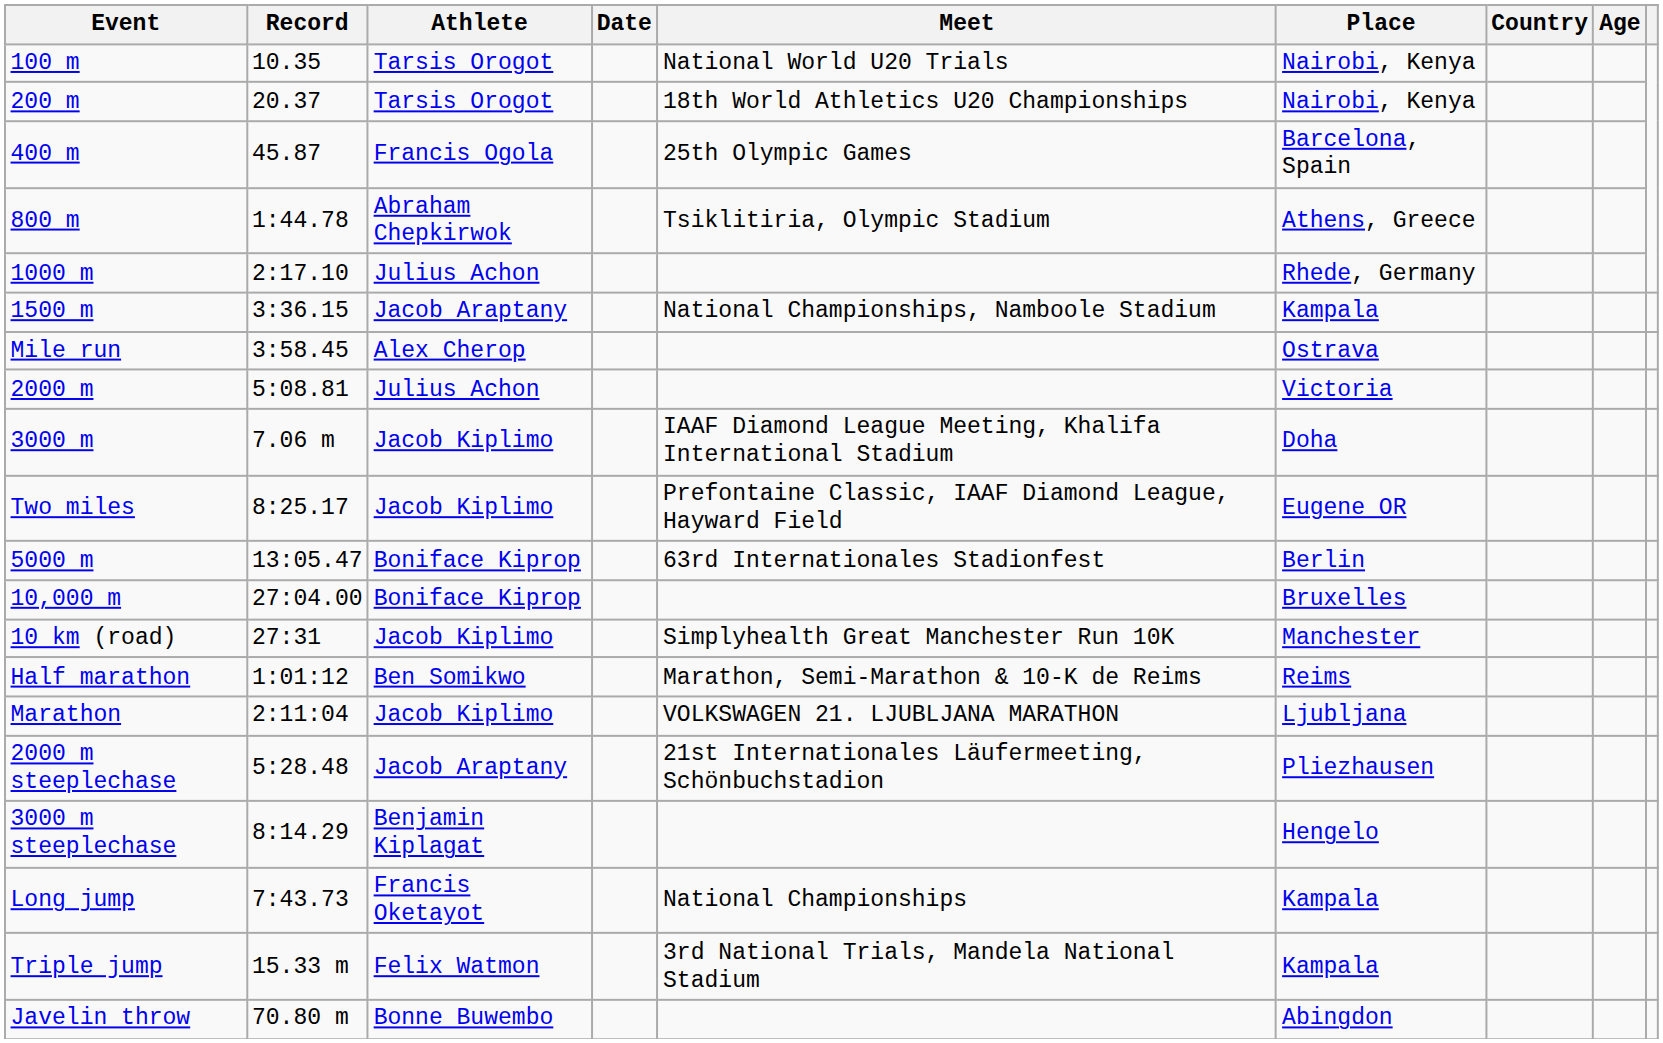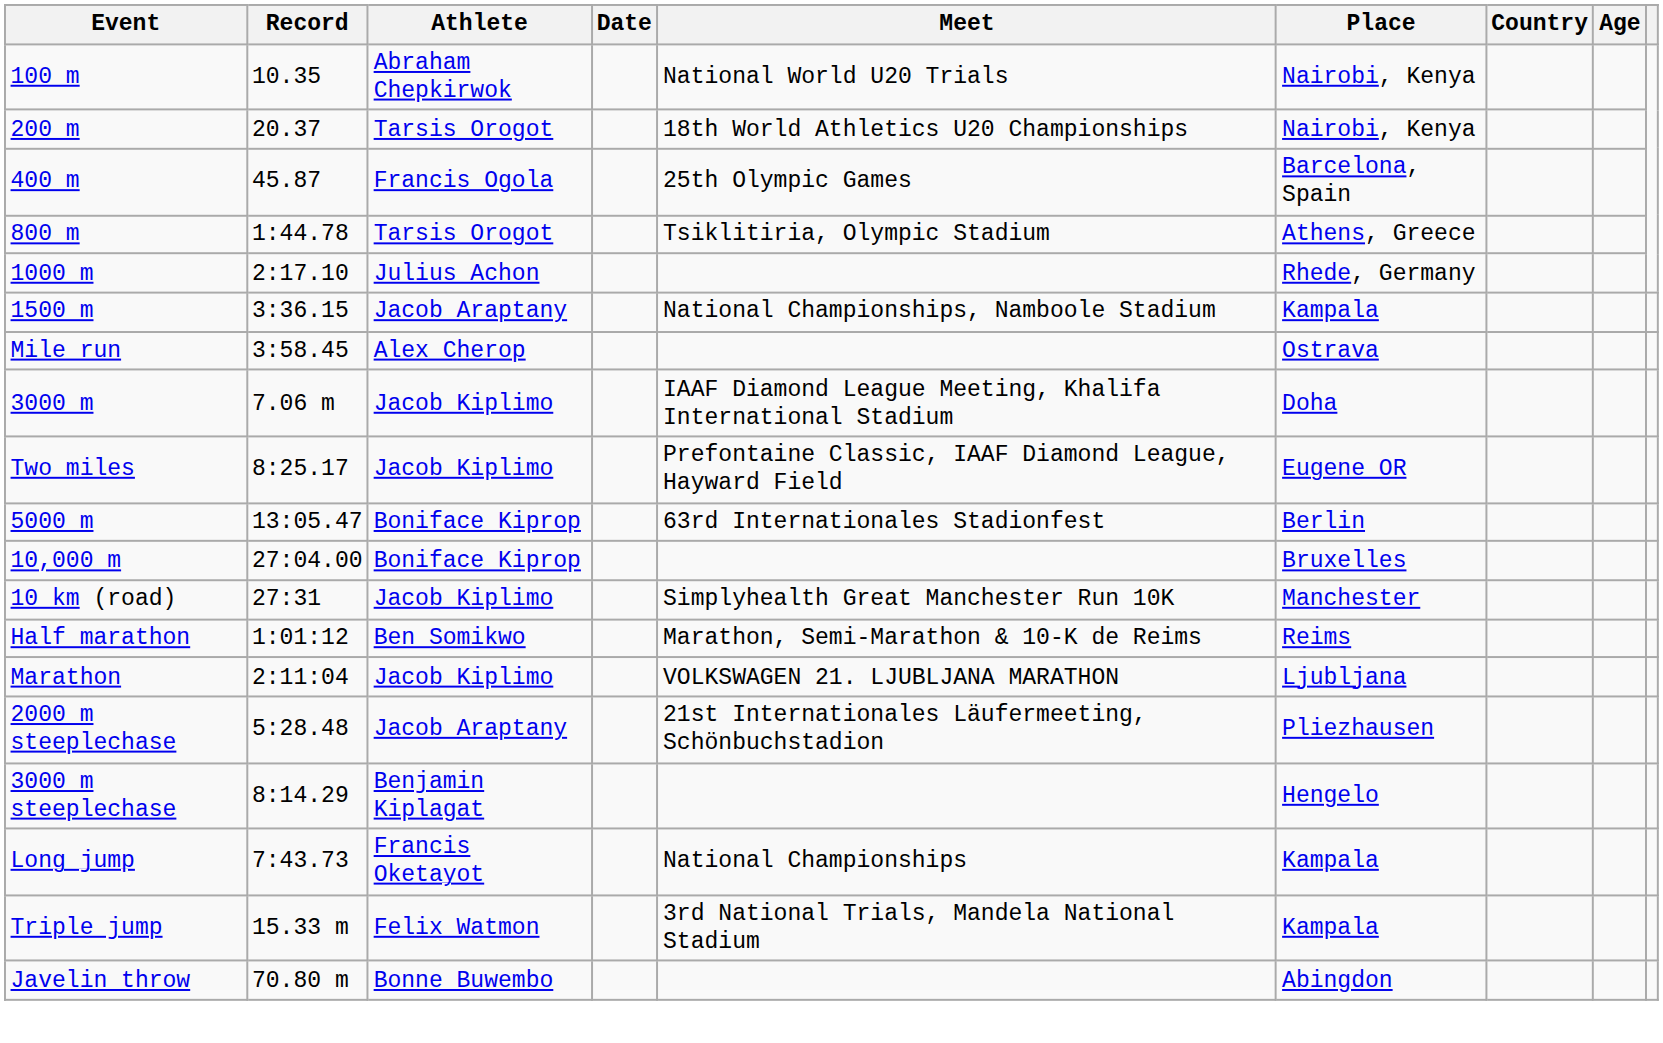100 m | Athlete: Tarsis Orogot -> Abraham Chepkirwok
800 m | Athlete: Abraham Chepkirwok -> Tarsis Orogot
- row: 2000 m | 5:08.81 | Julius Achon | Victoria
